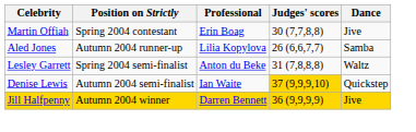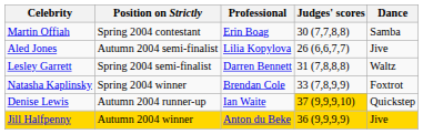Martin Offiah | Dance: Jive -> Samba
Aled Jones | Position on Strictly: Autumn 2004 runner-up -> Autumn 2004 semi-finalist
Aled Jones | Dance: Samba -> Jive
Lesley Garrett | Professional: Anton du Beke -> Darren Bennett
+ row: Natasha Kaplinsky | Spring 2004 winner | Brendan Cole | 33 (7,8,9,9) | Foxtrot
Denise Lewis | Position on Strictly: Autumn 2004 semi-finalist -> Autumn 2004 runner-up
Jill Halfpenny | Professional: Darren Bennett -> Anton du Beke
